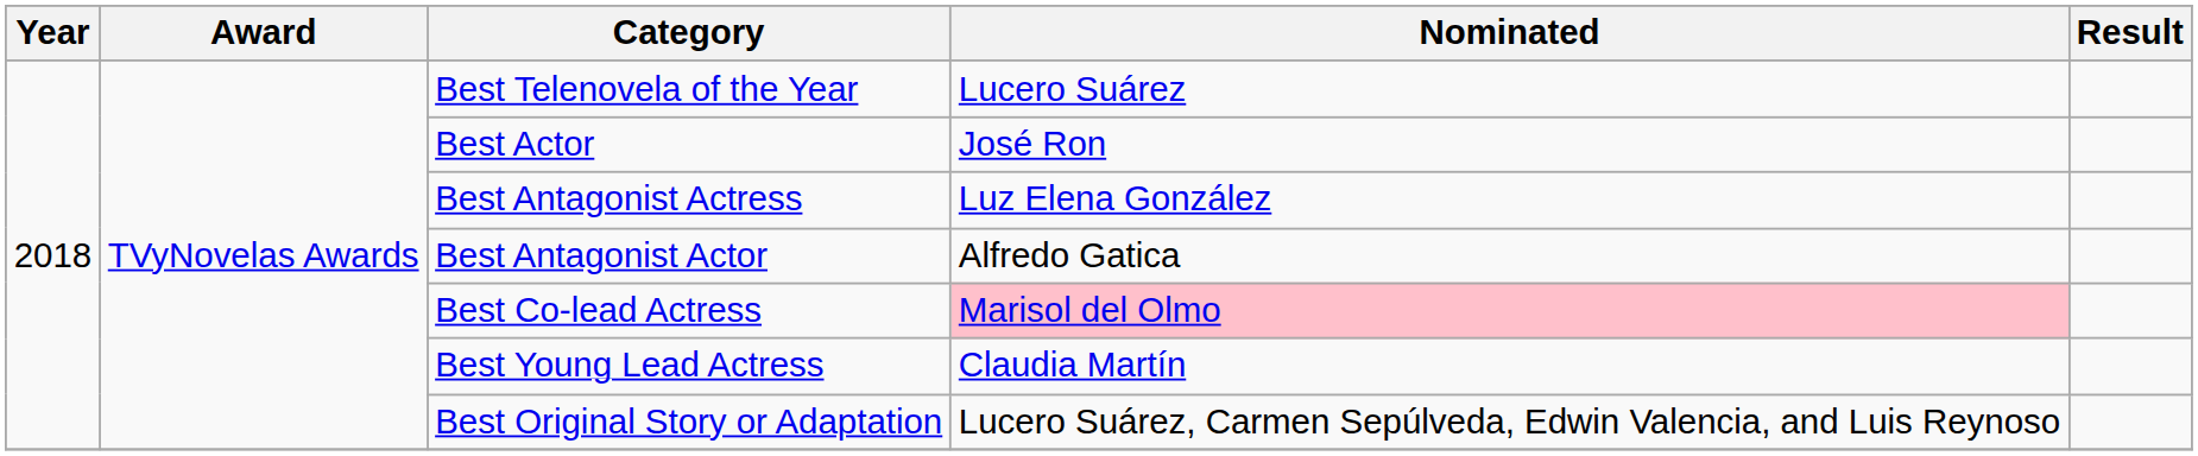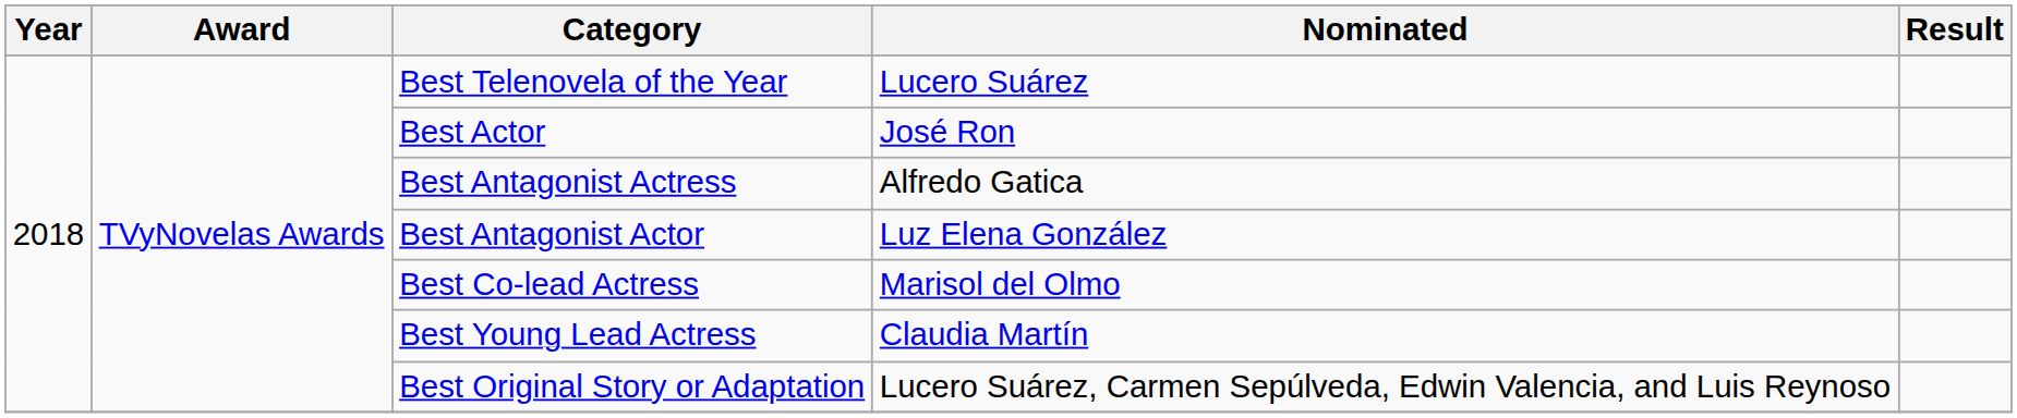Best Antagonist Actress | Nominated: Luz Elena González -> Alfredo Gatica
Best Antagonist Actor | Nominated: Alfredo Gatica -> Luz Elena González
Best Co-lead Actress | Nominated: pink background -> no background
